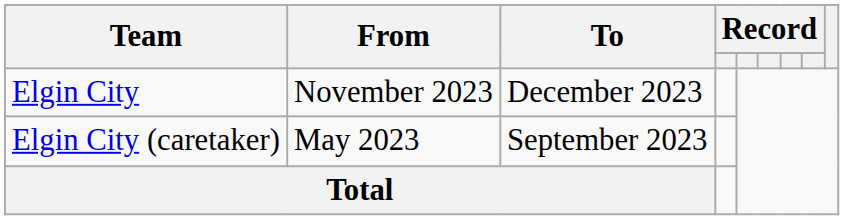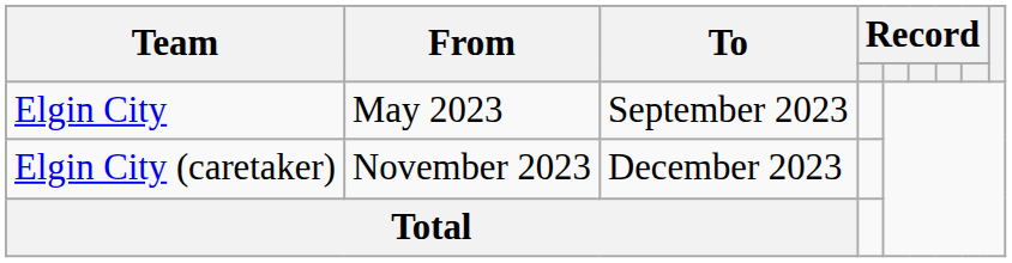Elgin City | From: November 2023 -> May 2023
Elgin City | To: December 2023 -> September 2023
Elgin City (caretaker) | From: May 2023 -> November 2023
Elgin City (caretaker) | To: September 2023 -> December 2023
